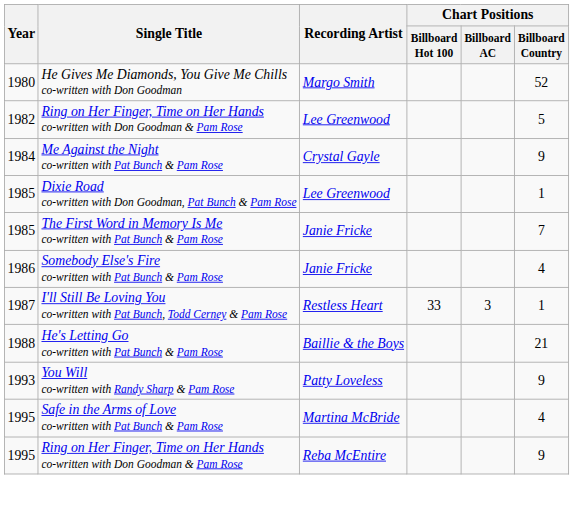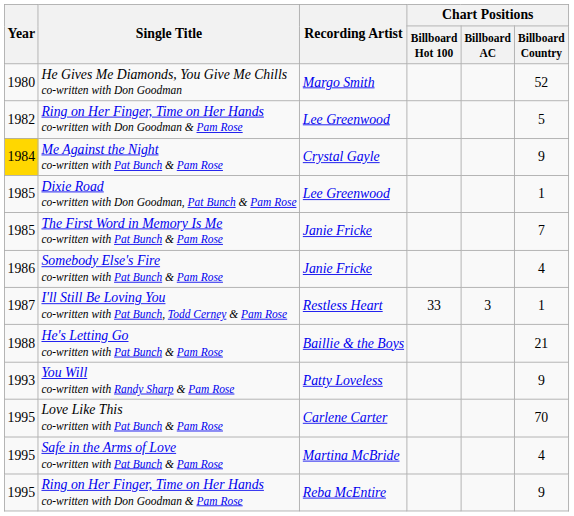Me Against the Night co-written with Pat Bunch & Pam Rose | Year: no background -> gold background
+ row: 1995 | Love Like This co-written with Pat Bunch & Pam Rose | Carlene Carter | 70
